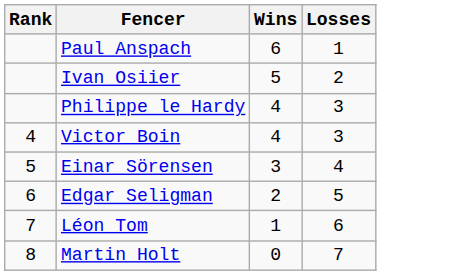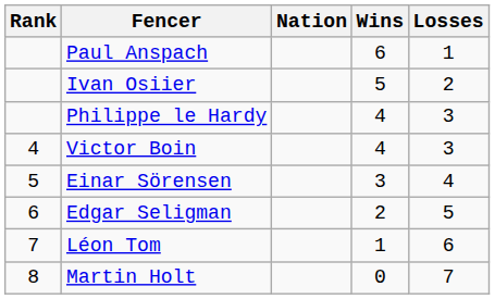+ column: Nation
